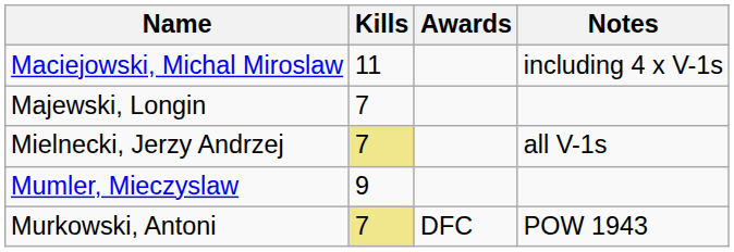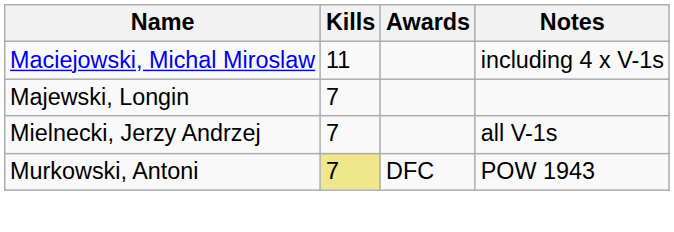Mielnecki, Jerzy Andrzej | Kills: khaki background -> no background
- row: Mumler, Mieczyslaw | 9
